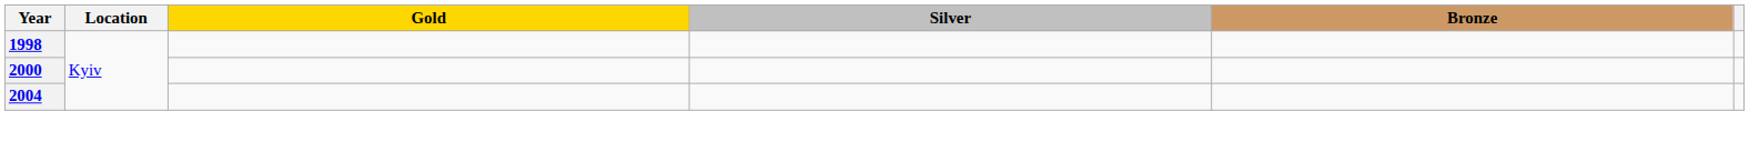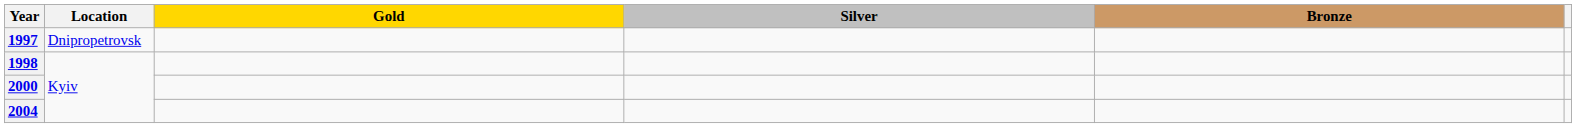+ row: 1997 | Dnipropetrovsk
